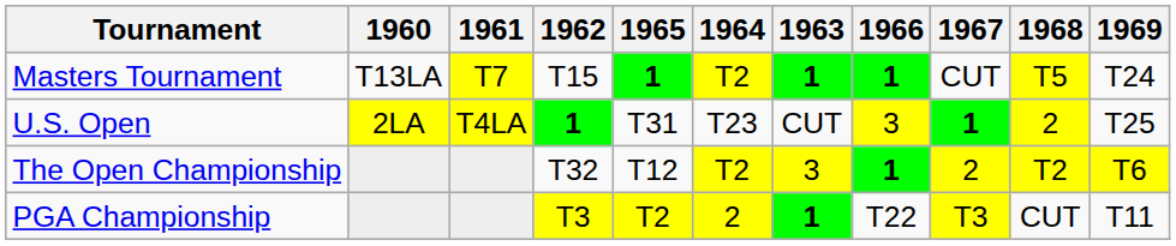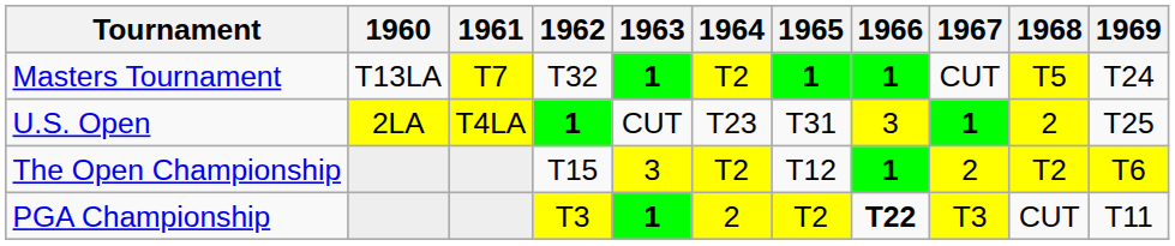columns swapped: 1963 <-> 1965
Masters Tournament | 1962: T15 -> T32
The Open Championship | 1962: T32 -> T15
PGA Championship | 1966: normal -> bold
